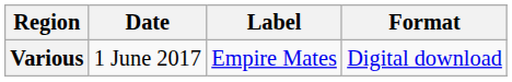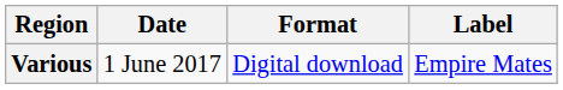columns swapped: Format <-> Label
